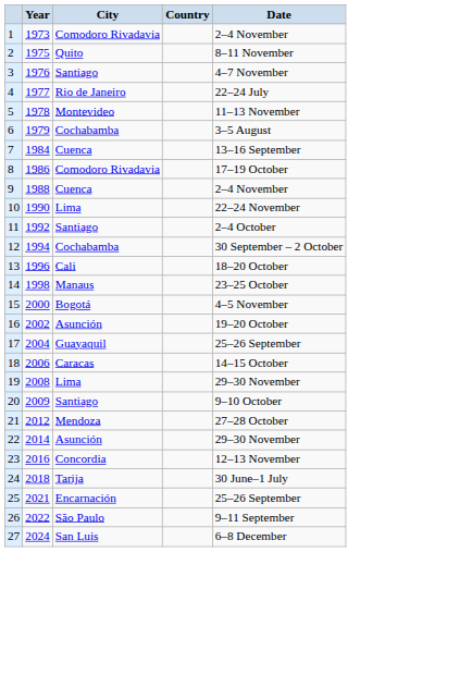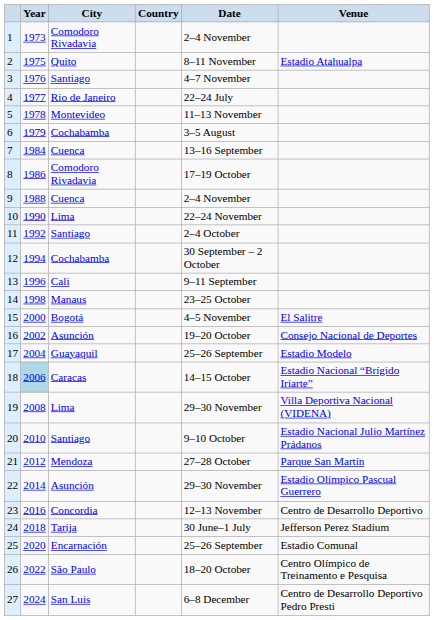+ column: Venue | Estadio Atahualpa | El Salitre | Consejo Nacional de Deportes | Estadio Modelo | Estadio Nacional “Brígido Iriarte” | Villa Deportiva Nacional (VIDENA) | Estadio Nacional Julio Martínez Prádanos | Parque San Martín | Estadio Olímpico Pascual Guerrero | Centro de Desarrollo Deportivo | Jefferson Perez Stadium | Estadio Comunal | Centro Olímpico de Treinamento e Pesquisa | Centro de Desarrollo Deportivo Pedro Presti
13 | Date: 18–20 October -> 9–11 September
18 | Year: no background -> lightblue background
20 | Year: 2009 -> 2010
25 | Year: 2021 -> 2020
26 | Date: 9–11 September -> 18–20 October
